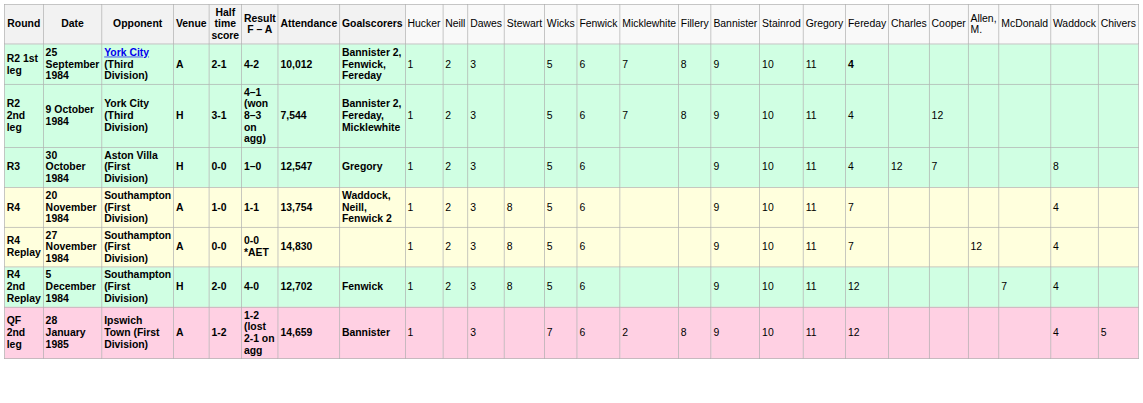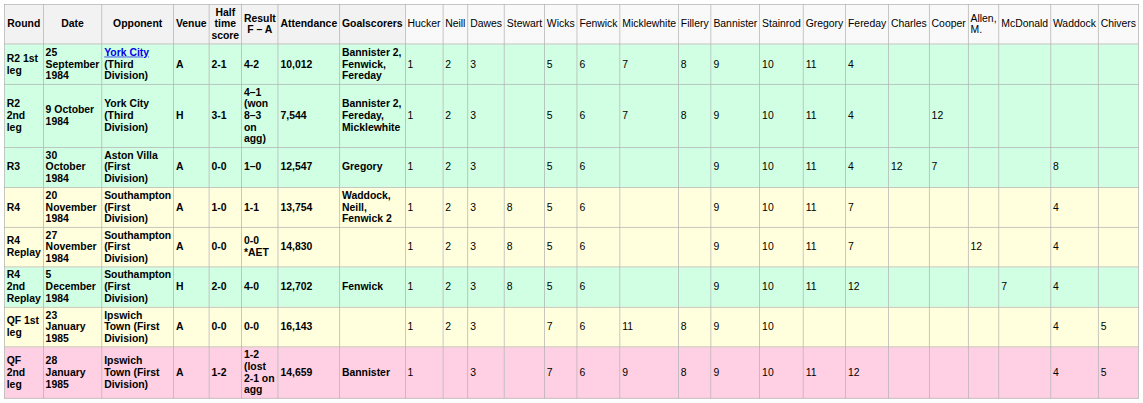R2 1st leg | column 20: bold -> normal
R3 | column 4: H -> A
+ row: QF 1st leg | 23 January 1985 | Ipswich Town (First Division) | A | 0-0 | 0-0 | 16,143 | 1 | 2 | 3 | 7 | 6 | 11 | 8 | 9 | 10 | 4 | 5
QF 2nd leg | column 15: 2 -> 9
